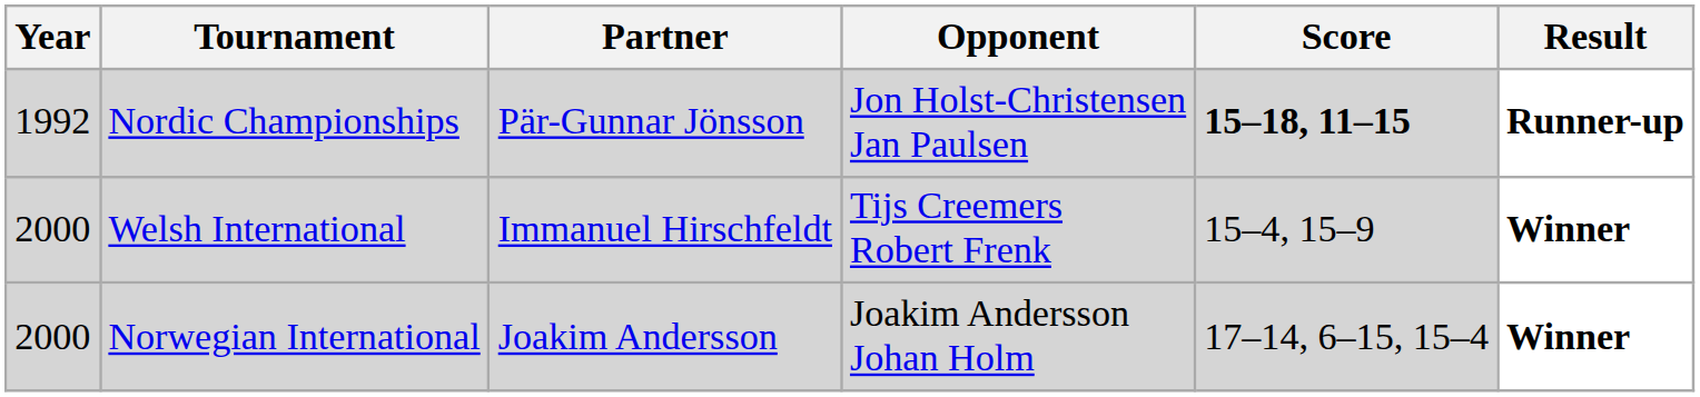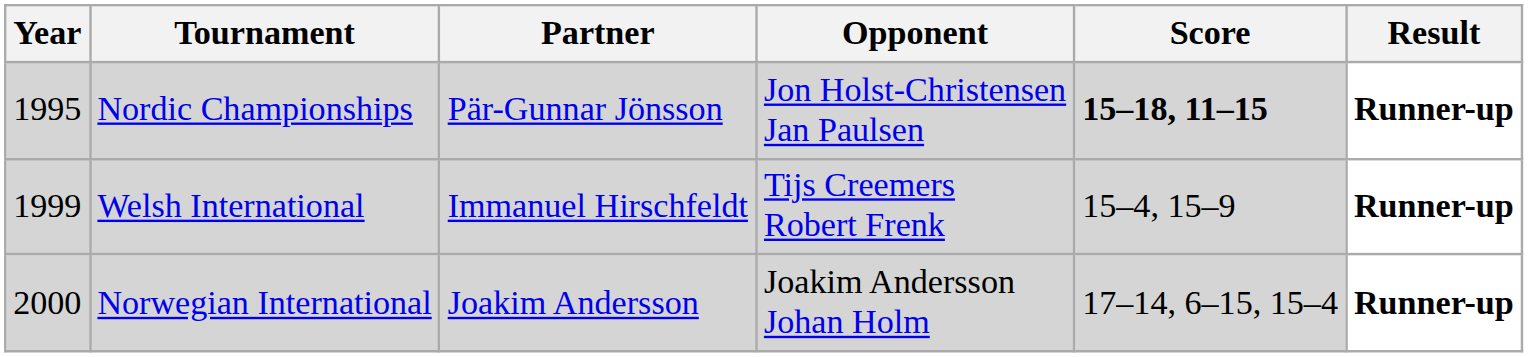Nordic Championships | Year: 1992 -> 1995
Welsh International | Year: 2000 -> 1999
Welsh International | Result: Winner -> Runner-up
Norwegian International | Result: Winner -> Runner-up
